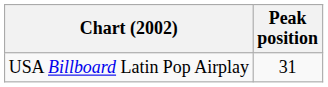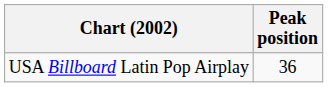USA Billboard Latin Pop Airplay | Peak position: 31 -> 36
